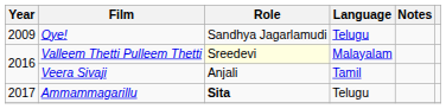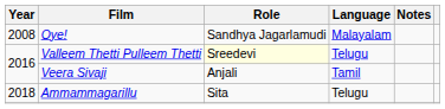Oye! | Year: 2009 -> 2008
Oye! | Language: Telugu -> Malayalam
Valleem Thetti Pulleem Thetti | Language: Malayalam -> Telugu
Ammammagarillu | Year: 2017 -> 2018
Ammammagarillu | Role: bold -> normal
